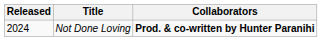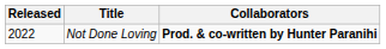Not Done Loving | Released: 2024 -> 2022
